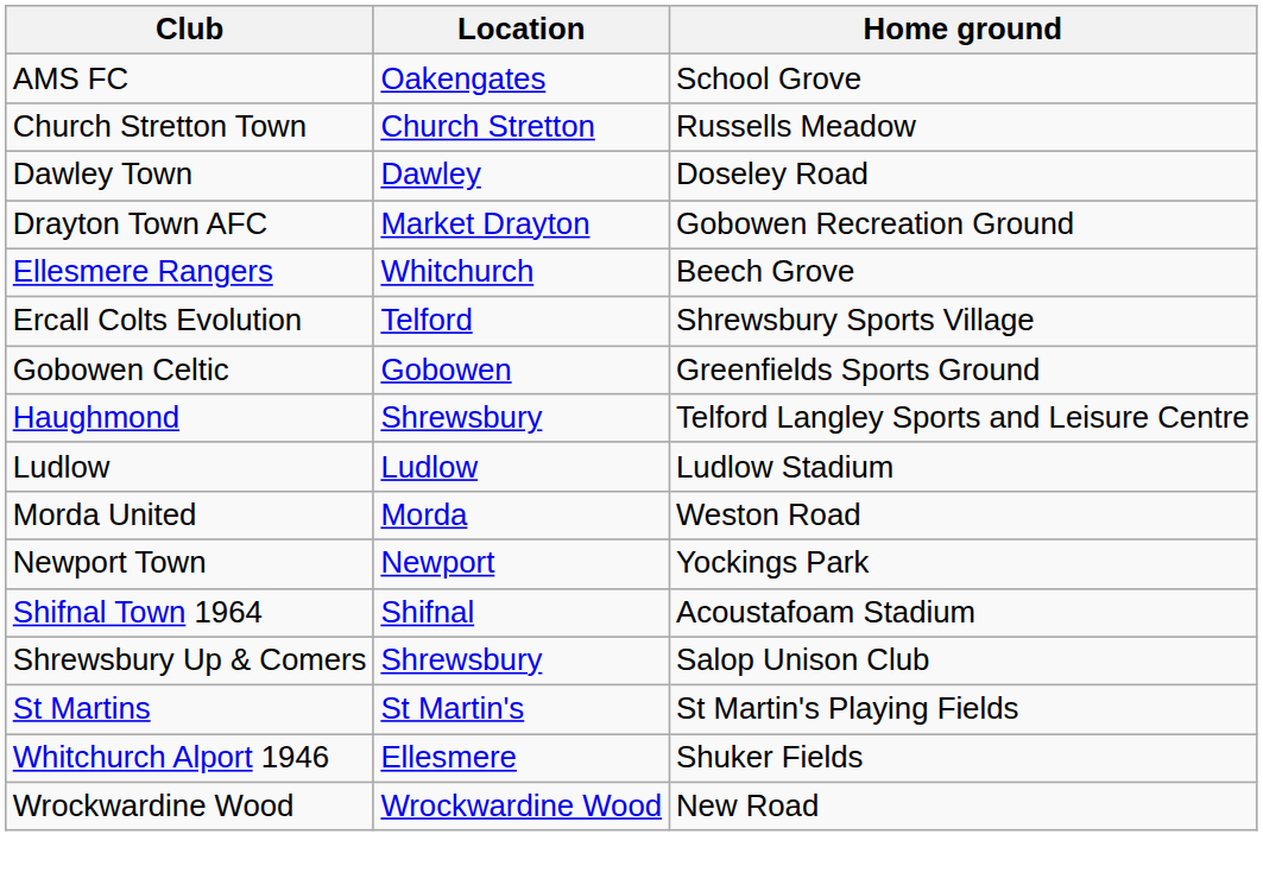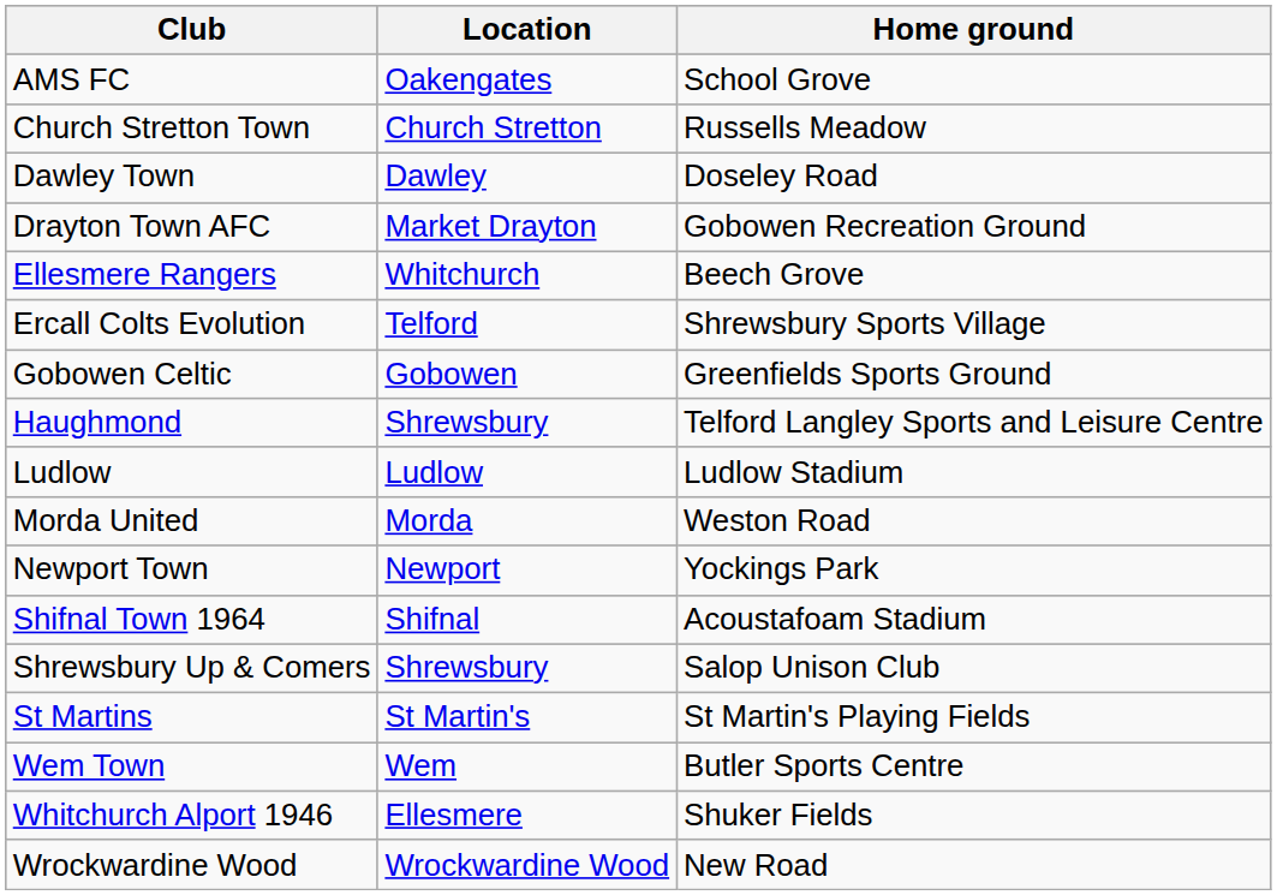+ row: Wem Town | Wem | Butler Sports Centre
